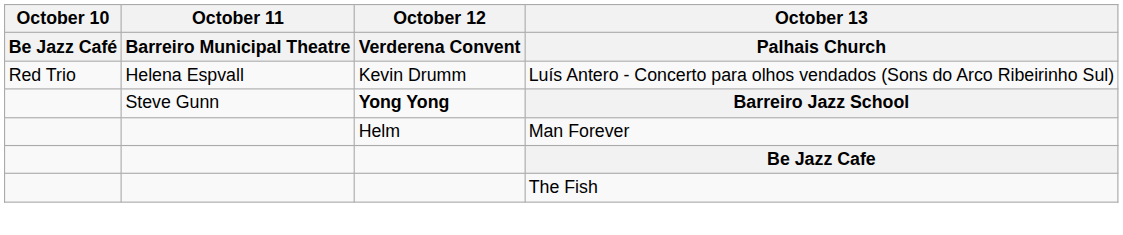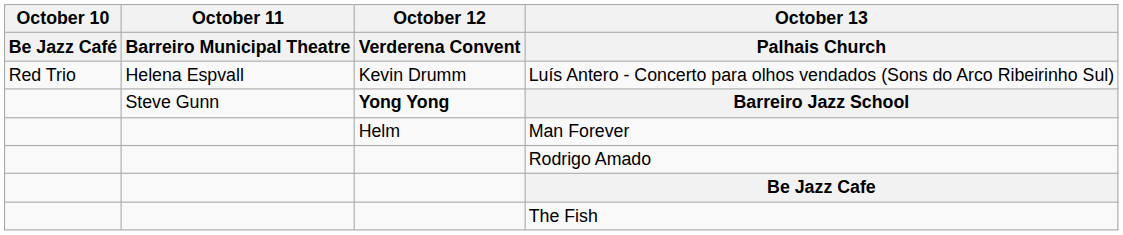+ row: Rodrigo Amado
